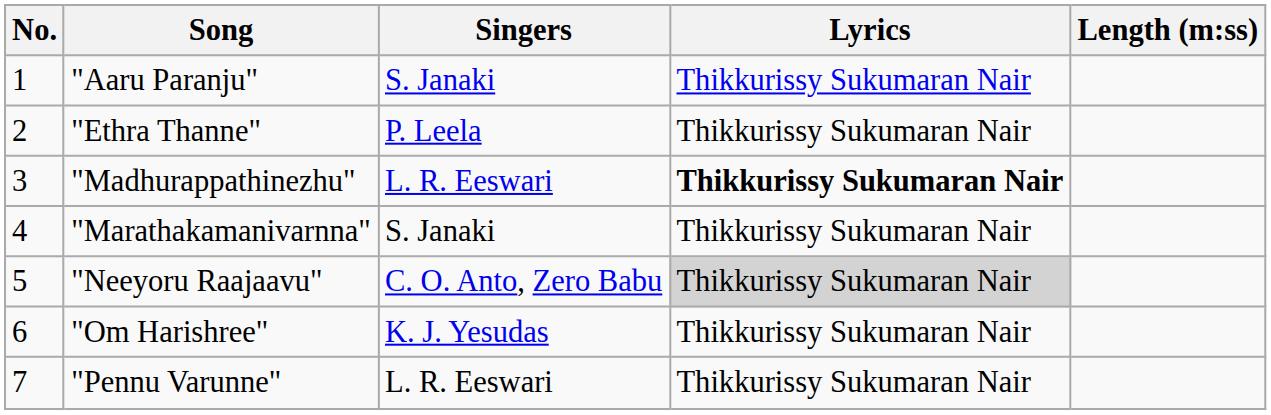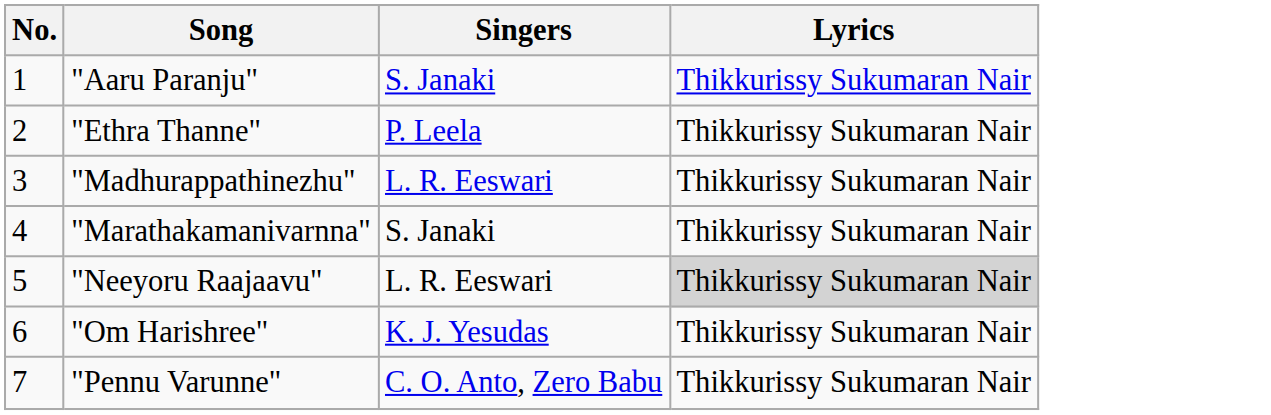- column: Length (m:ss)
"Madhurappathinezhu" | Lyrics: bold -> normal
"Neeyoru Raajaavu" | Singers: C. O. Anto, Zero Babu -> L. R. Eeswari
"Pennu Varunne" | Singers: L. R. Eeswari -> C. O. Anto, Zero Babu
